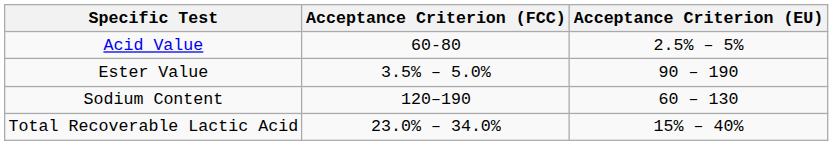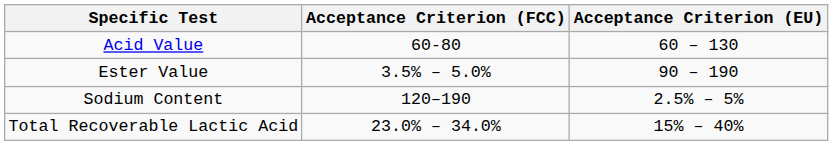Acid Value | Acceptance Criterion (EU): 2.5% – 5% -> 60 – 130
Sodium Content | Acceptance Criterion (EU): 60 – 130 -> 2.5% – 5%
